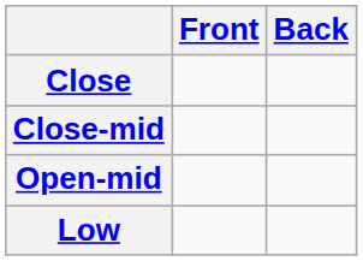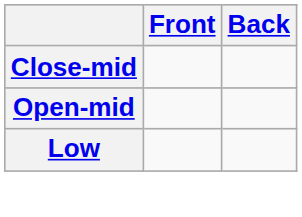- row: Close
